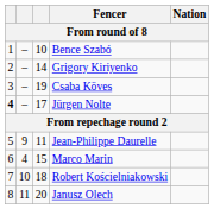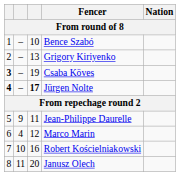Grigory Kiriyenko | column 3: 14 -> 13
Csaba Köves | column 1: normal -> bold
Jürgen Nolte | column 3: normal -> bold
Marco Marin | column 3: 15 -> 12
Robert Kościelniakowski | column 3: 18 -> 16
